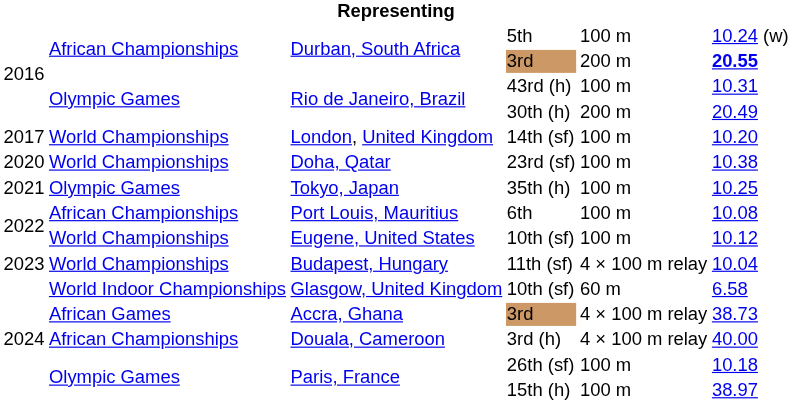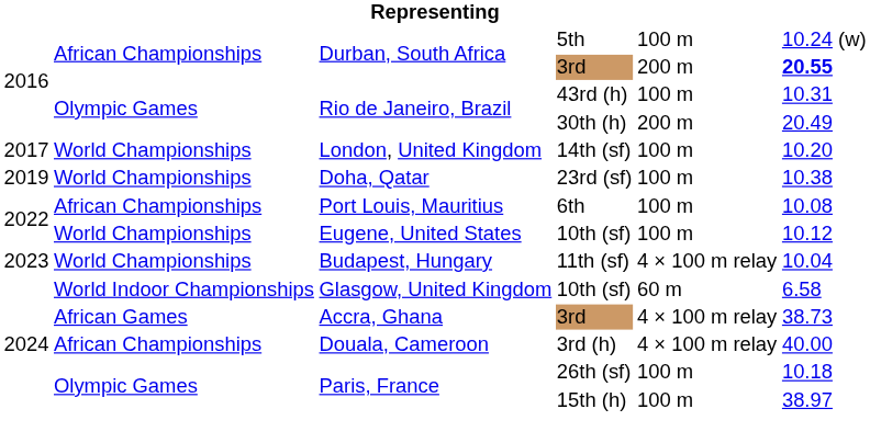23rd (sf) | column 1: 2020 -> 2019
- row: 2021 | Olympic Games | Tokyo, Japan | 35th (h) | 100 m | 10.25
